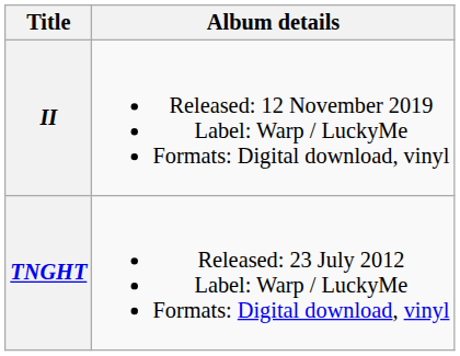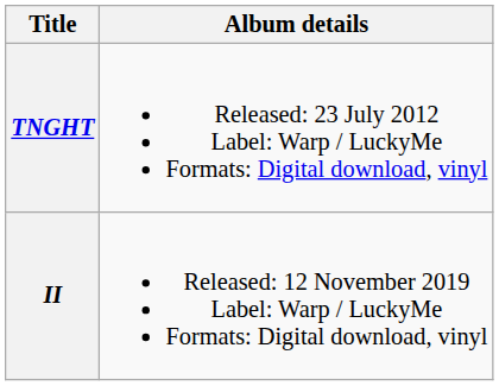rows swapped: TNGHT <-> II
